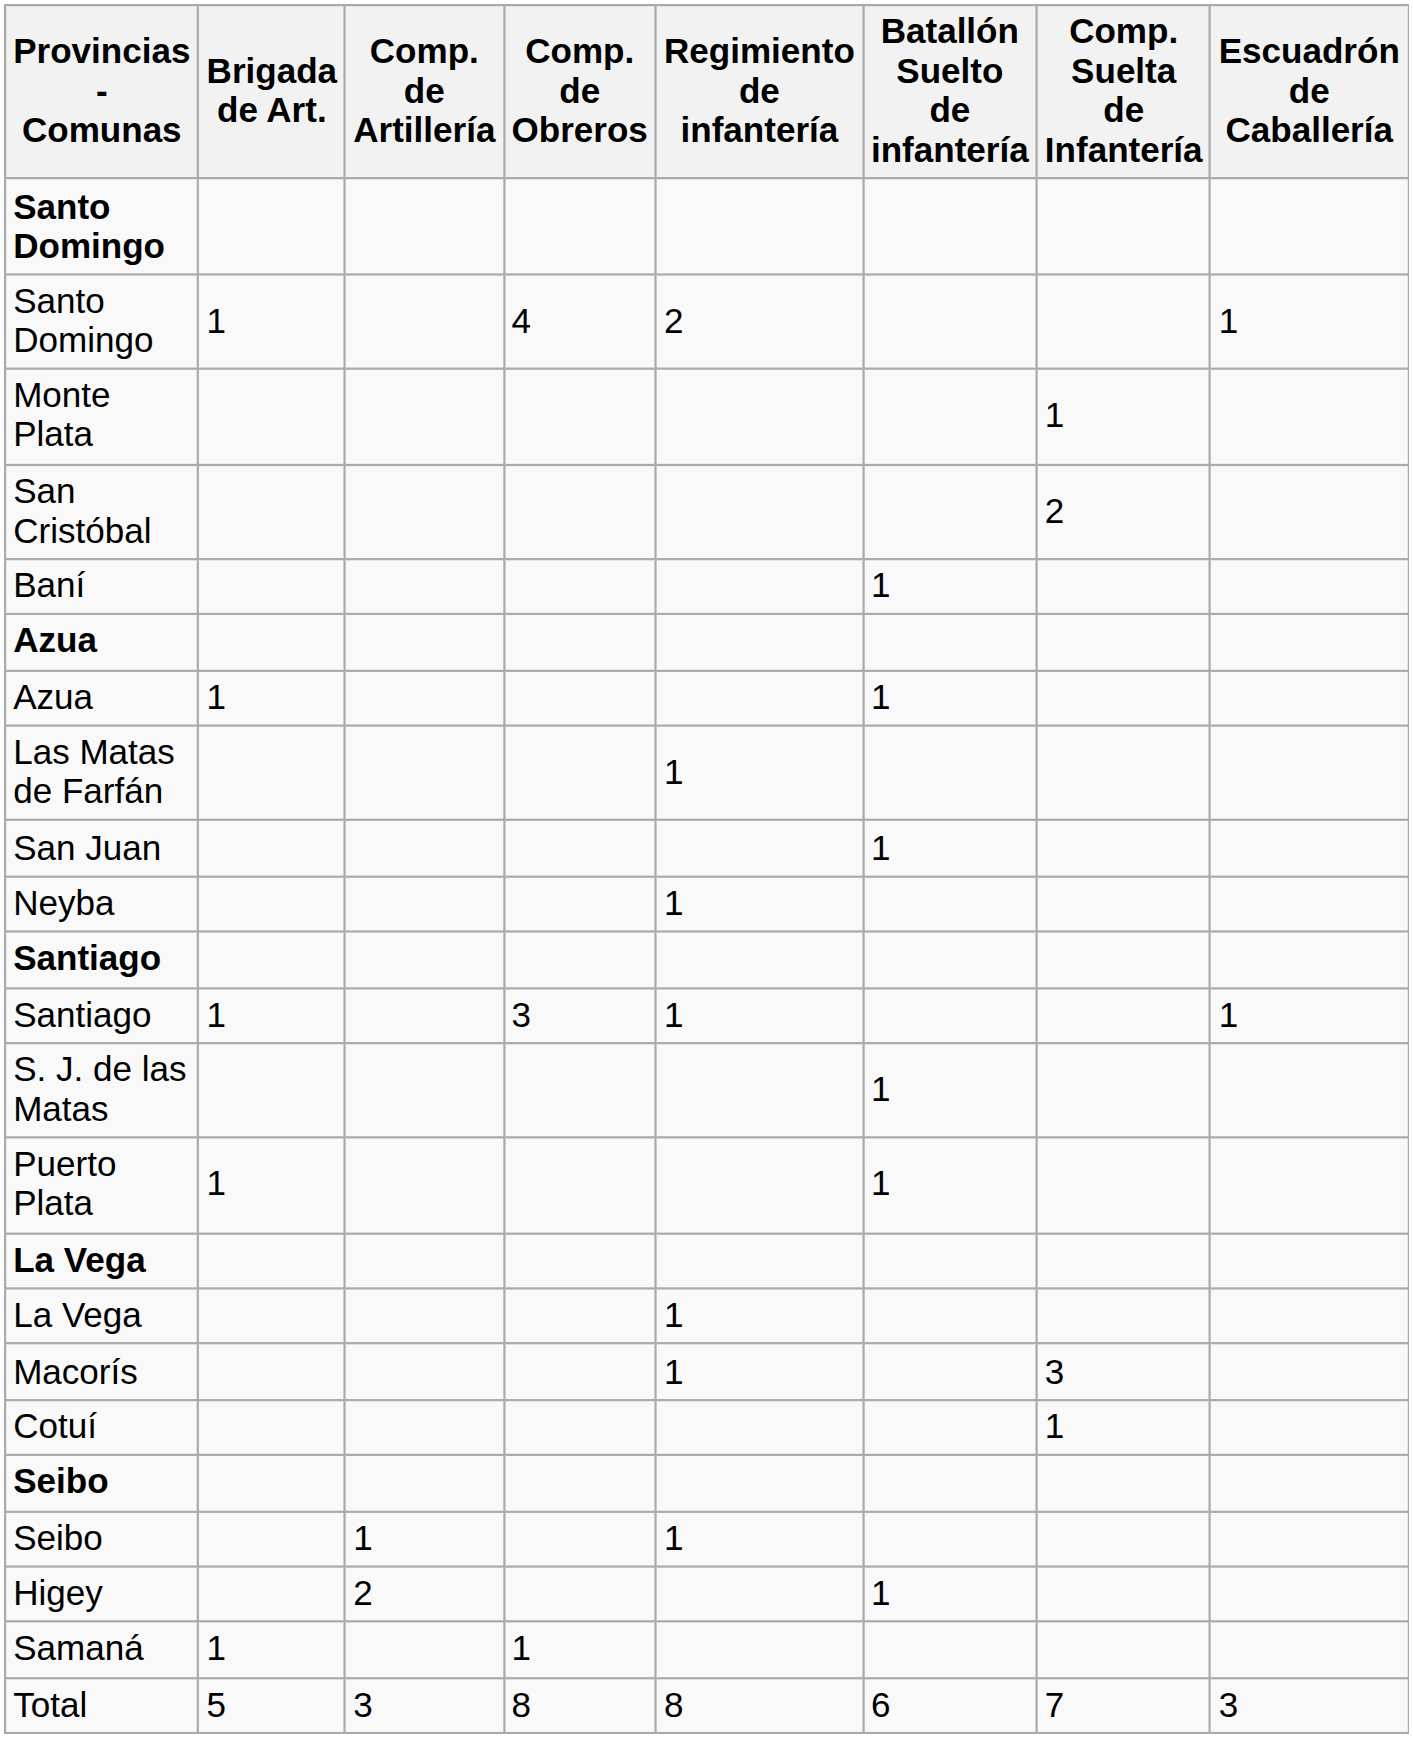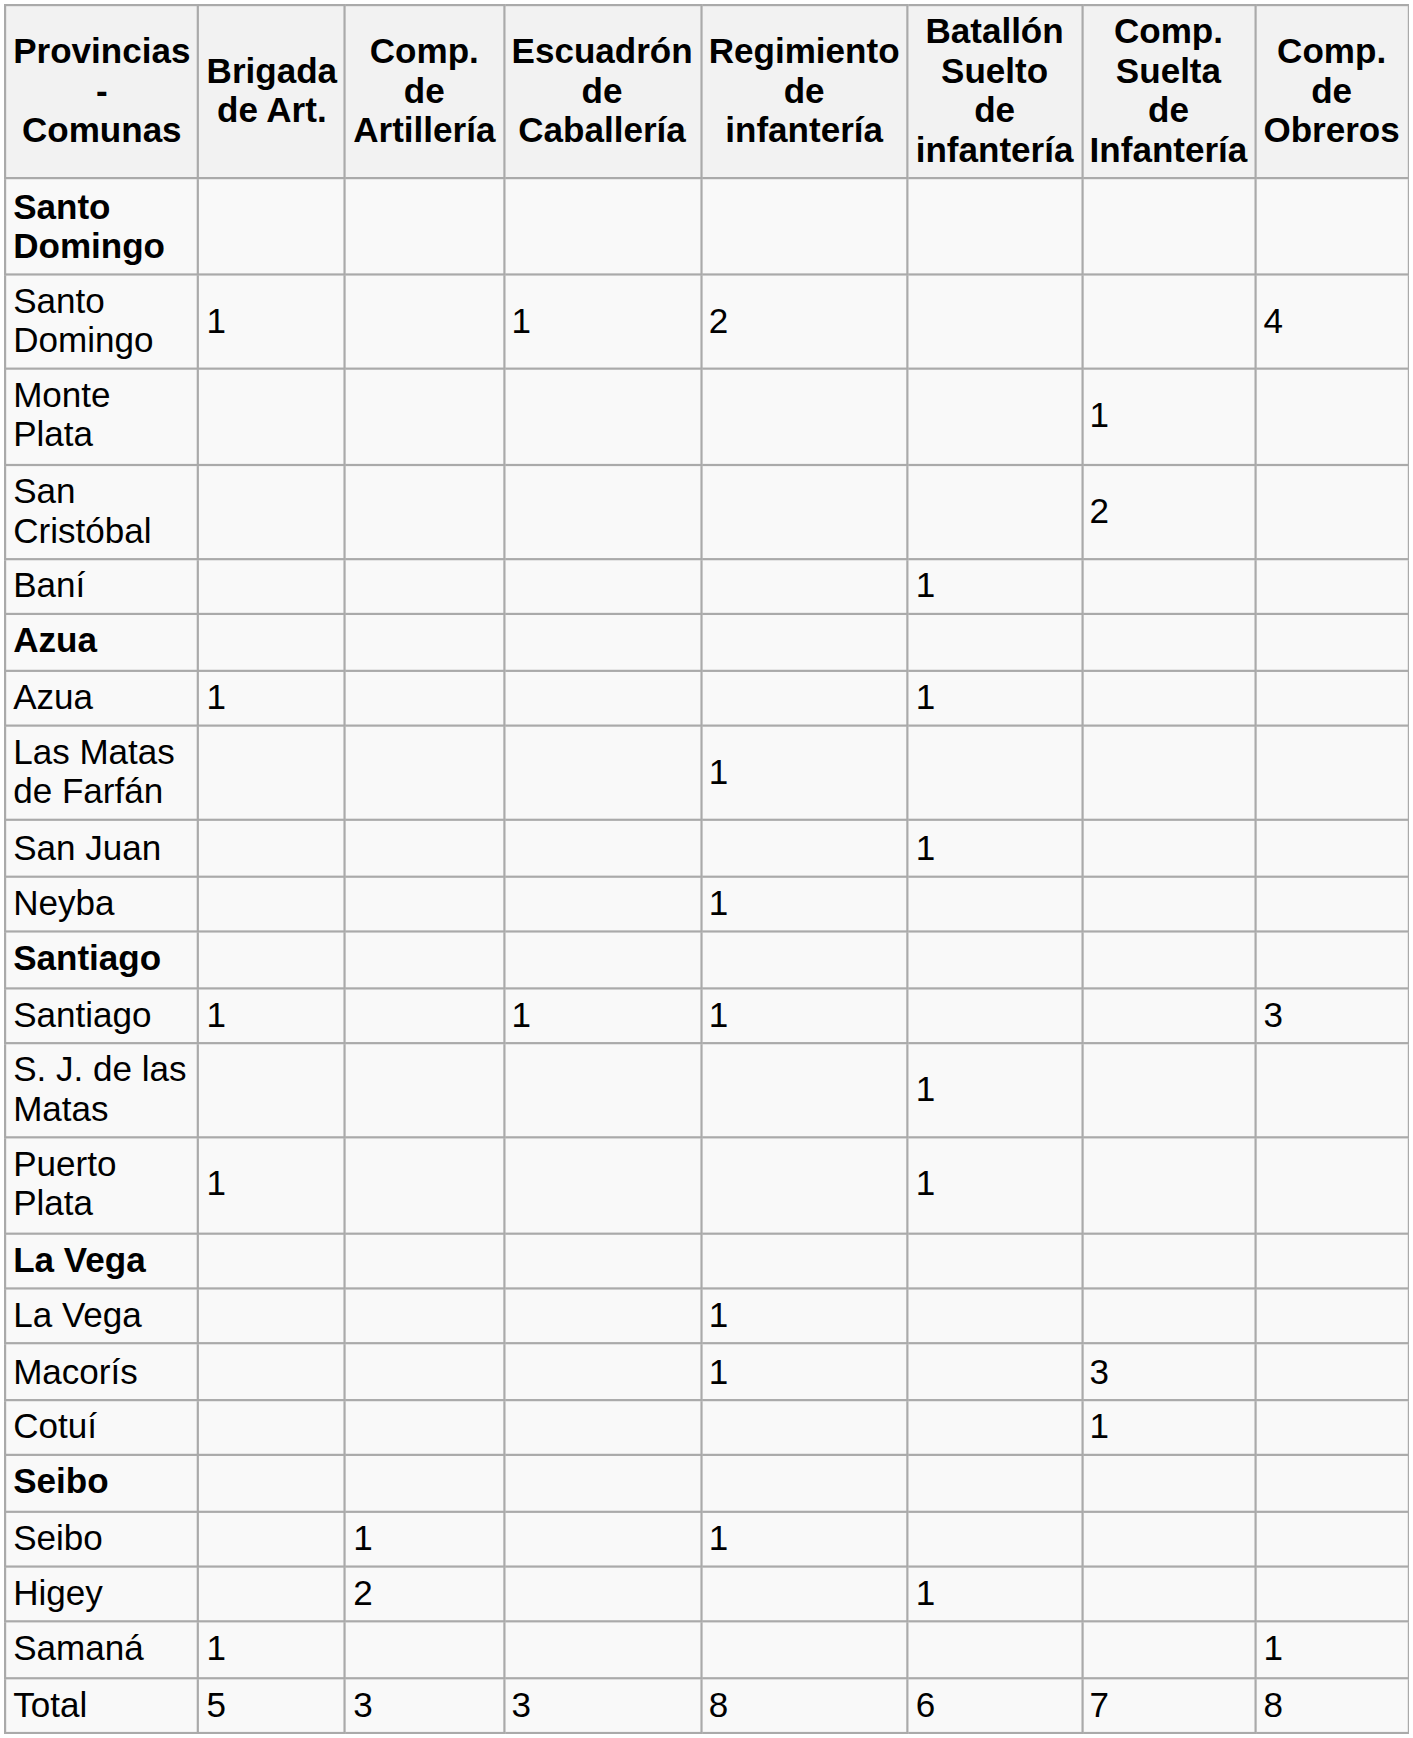columns swapped: Comp. de Obreros <-> Escuadrón de Caballería
